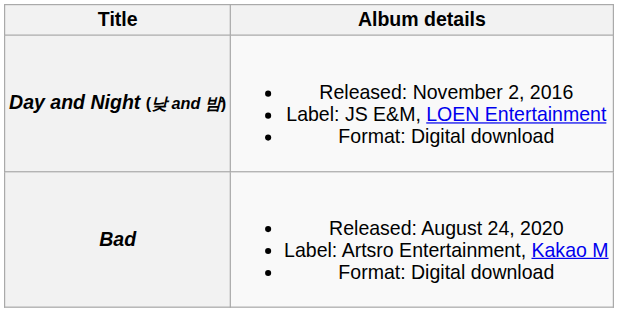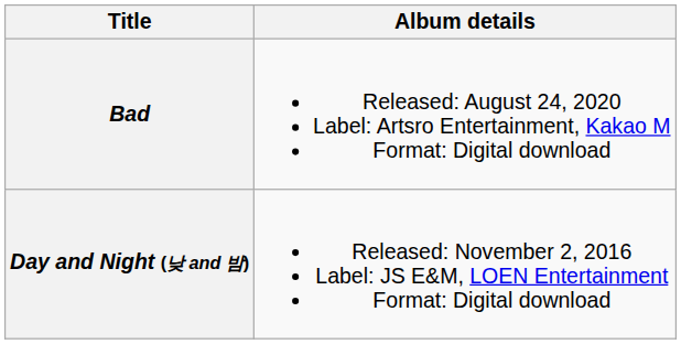rows swapped: Day and Night (낮 and 밤) <-> Bad
